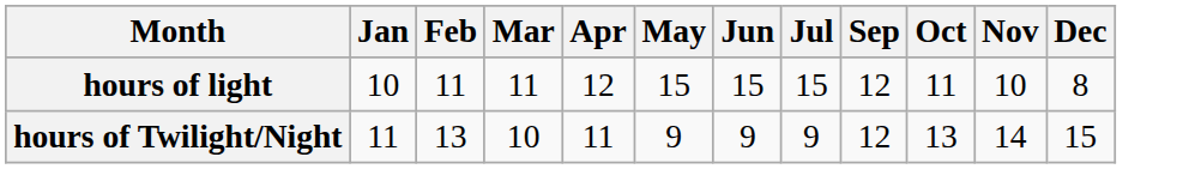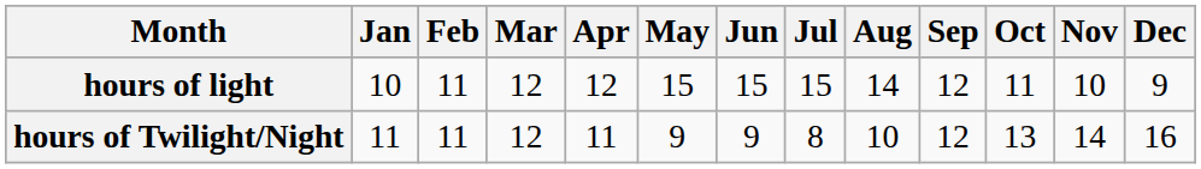+ column: Aug | 14 | 10
hours of light | Mar: 11 -> 12
hours of light | Dec: 8 -> 9
hours of Twilight/Night | Feb: 13 -> 11
hours of Twilight/Night | Mar: 10 -> 12
hours of Twilight/Night | Jul: 9 -> 8
hours of Twilight/Night | Dec: 15 -> 16
